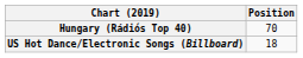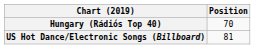US Hot Dance/Electronic Songs (Billboard) | Position: 18 -> 81
